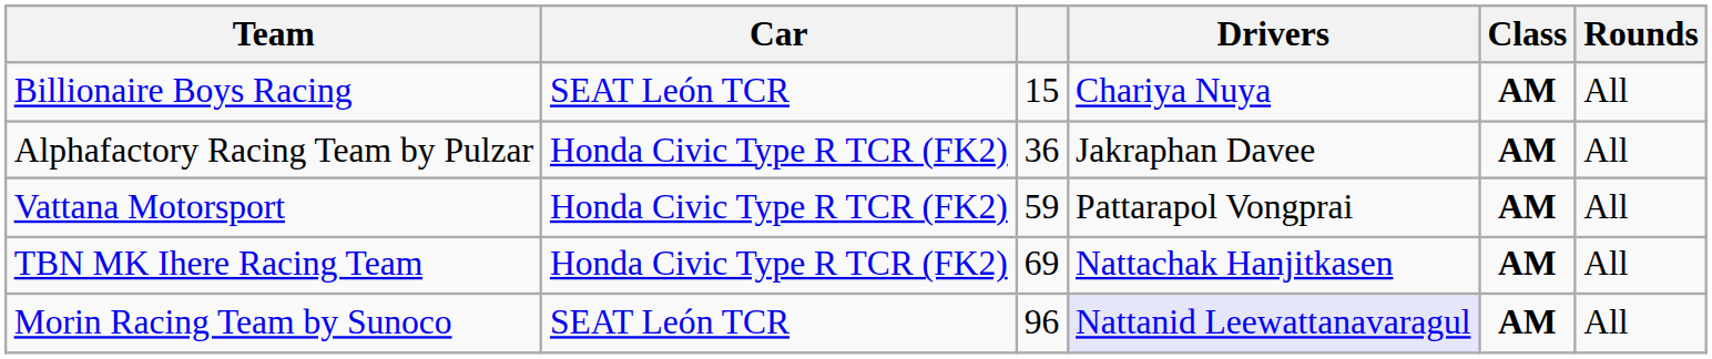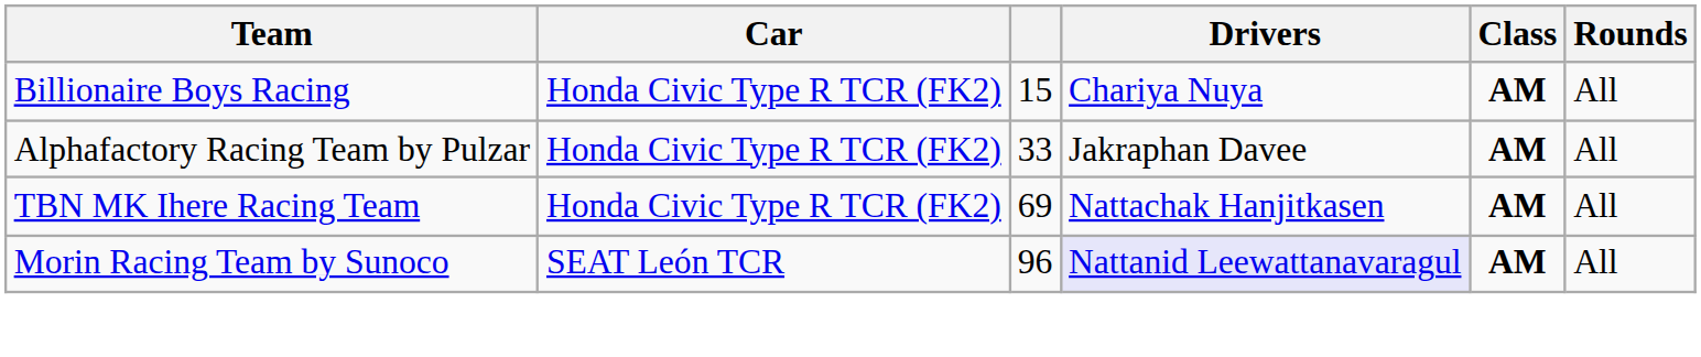Billionaire Boys Racing | Car: SEAT León TCR -> Honda Civic Type R TCR (FK2)
Alphafactory Racing Team by Pulzar | column 3: 36 -> 33
- row: Vattana Motorsport | Honda Civic Type R TCR (FK2) | 59 | Pattarapol Vongprai | AM | All
